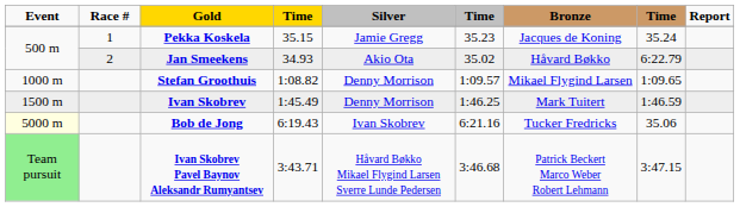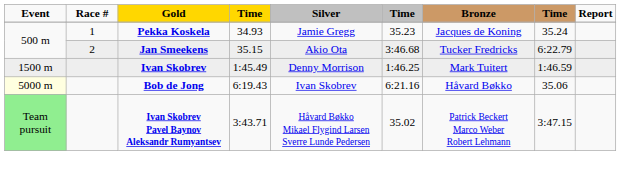Pekka Koskela | column 4: 35.15 -> 34.93
Jan Smeekens | column 4: 34.93 -> 35.15
Jan Smeekens | column 6: 35.02 -> 3:46.68
Jan Smeekens | Bronze: Håvard Bøkko -> Tucker Fredricks
- row: 1000 m | Stefan Groothuis | 1:08.82 | Denny Morrison | 1:09.57 | Mikael Flygind Larsen | 1:09.65
Bob de Jong | Bronze: Tucker Fredricks -> Håvard Bøkko
Ivan Skobrev Pavel Baynov Aleksandr Rumyantsev | column 6: 3:46.68 -> 35.02
